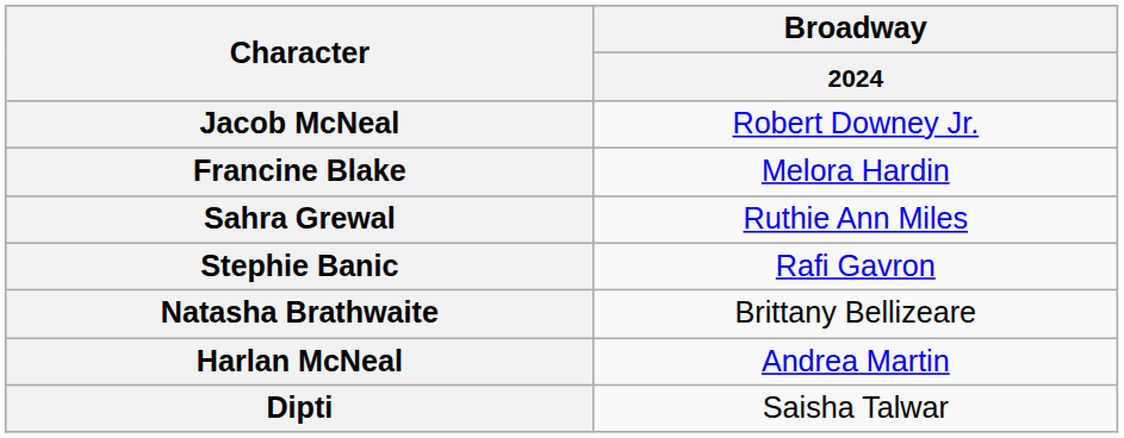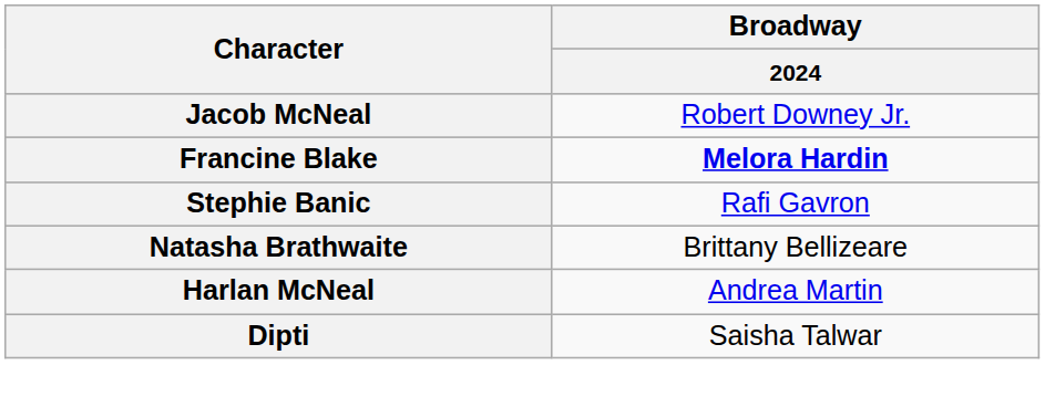Francine Blake | Broadway / 2024: normal -> bold
- row: Sahra Grewal | Ruthie Ann Miles
